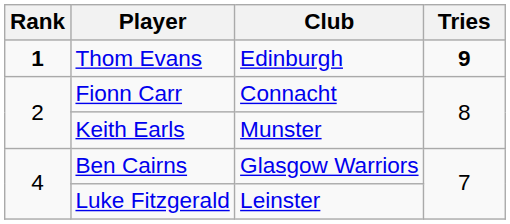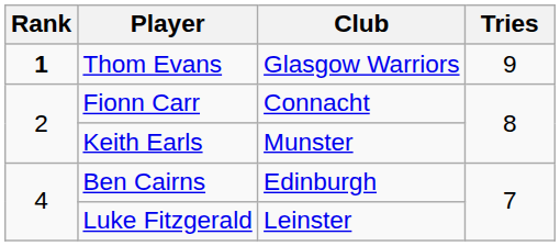Thom Evans | Club: Edinburgh -> Glasgow Warriors
Thom Evans | Tries: bold -> normal
Ben Cairns | Club: Glasgow Warriors -> Edinburgh
